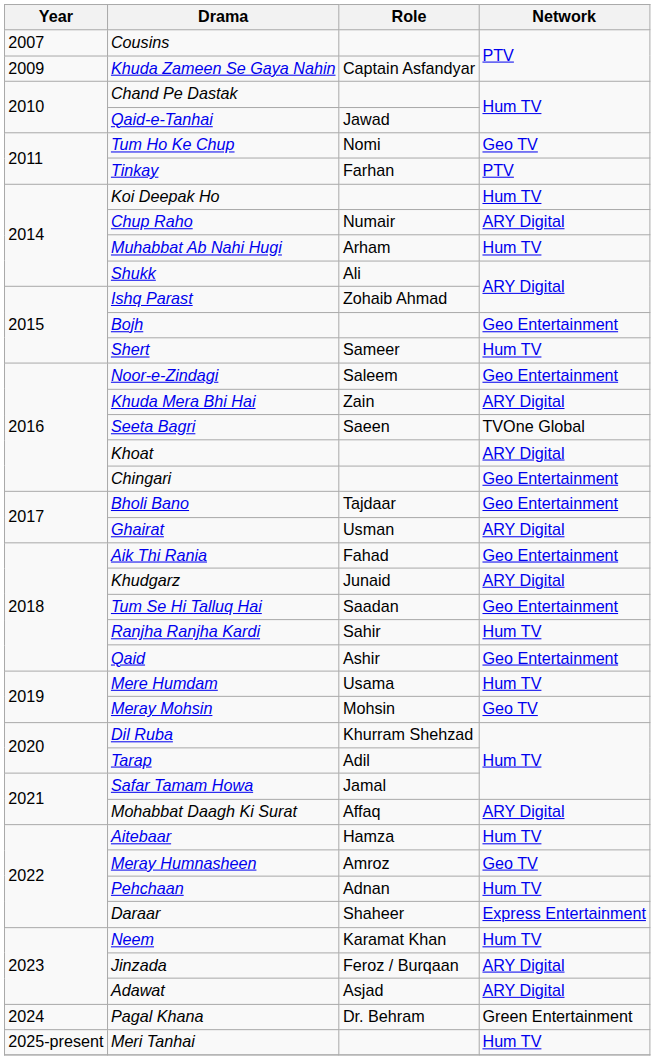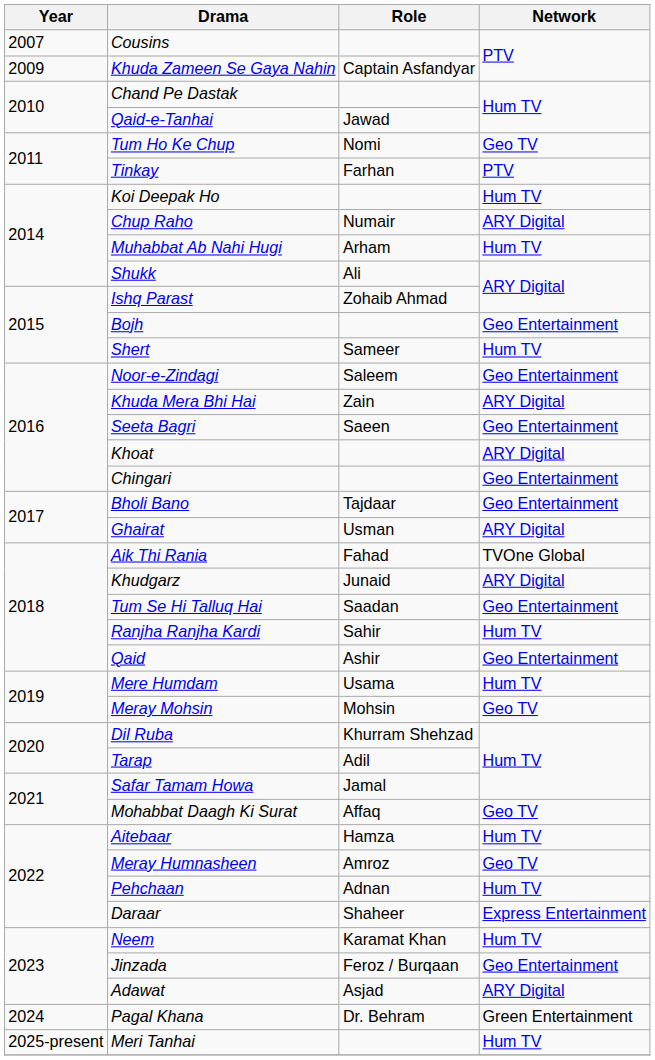Seeta Bagri | Network: TVOne Global -> Geo Entertainment
Aik Thi Rania | Network: Geo Entertainment -> TVOne Global
Mohabbat Daagh Ki Surat | Network: ARY Digital -> Geo TV
Jinzada | Network: ARY Digital -> Geo Entertainment
